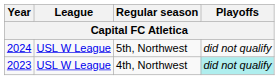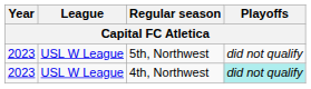5th, Northwest | Year: 2024 -> 2023
